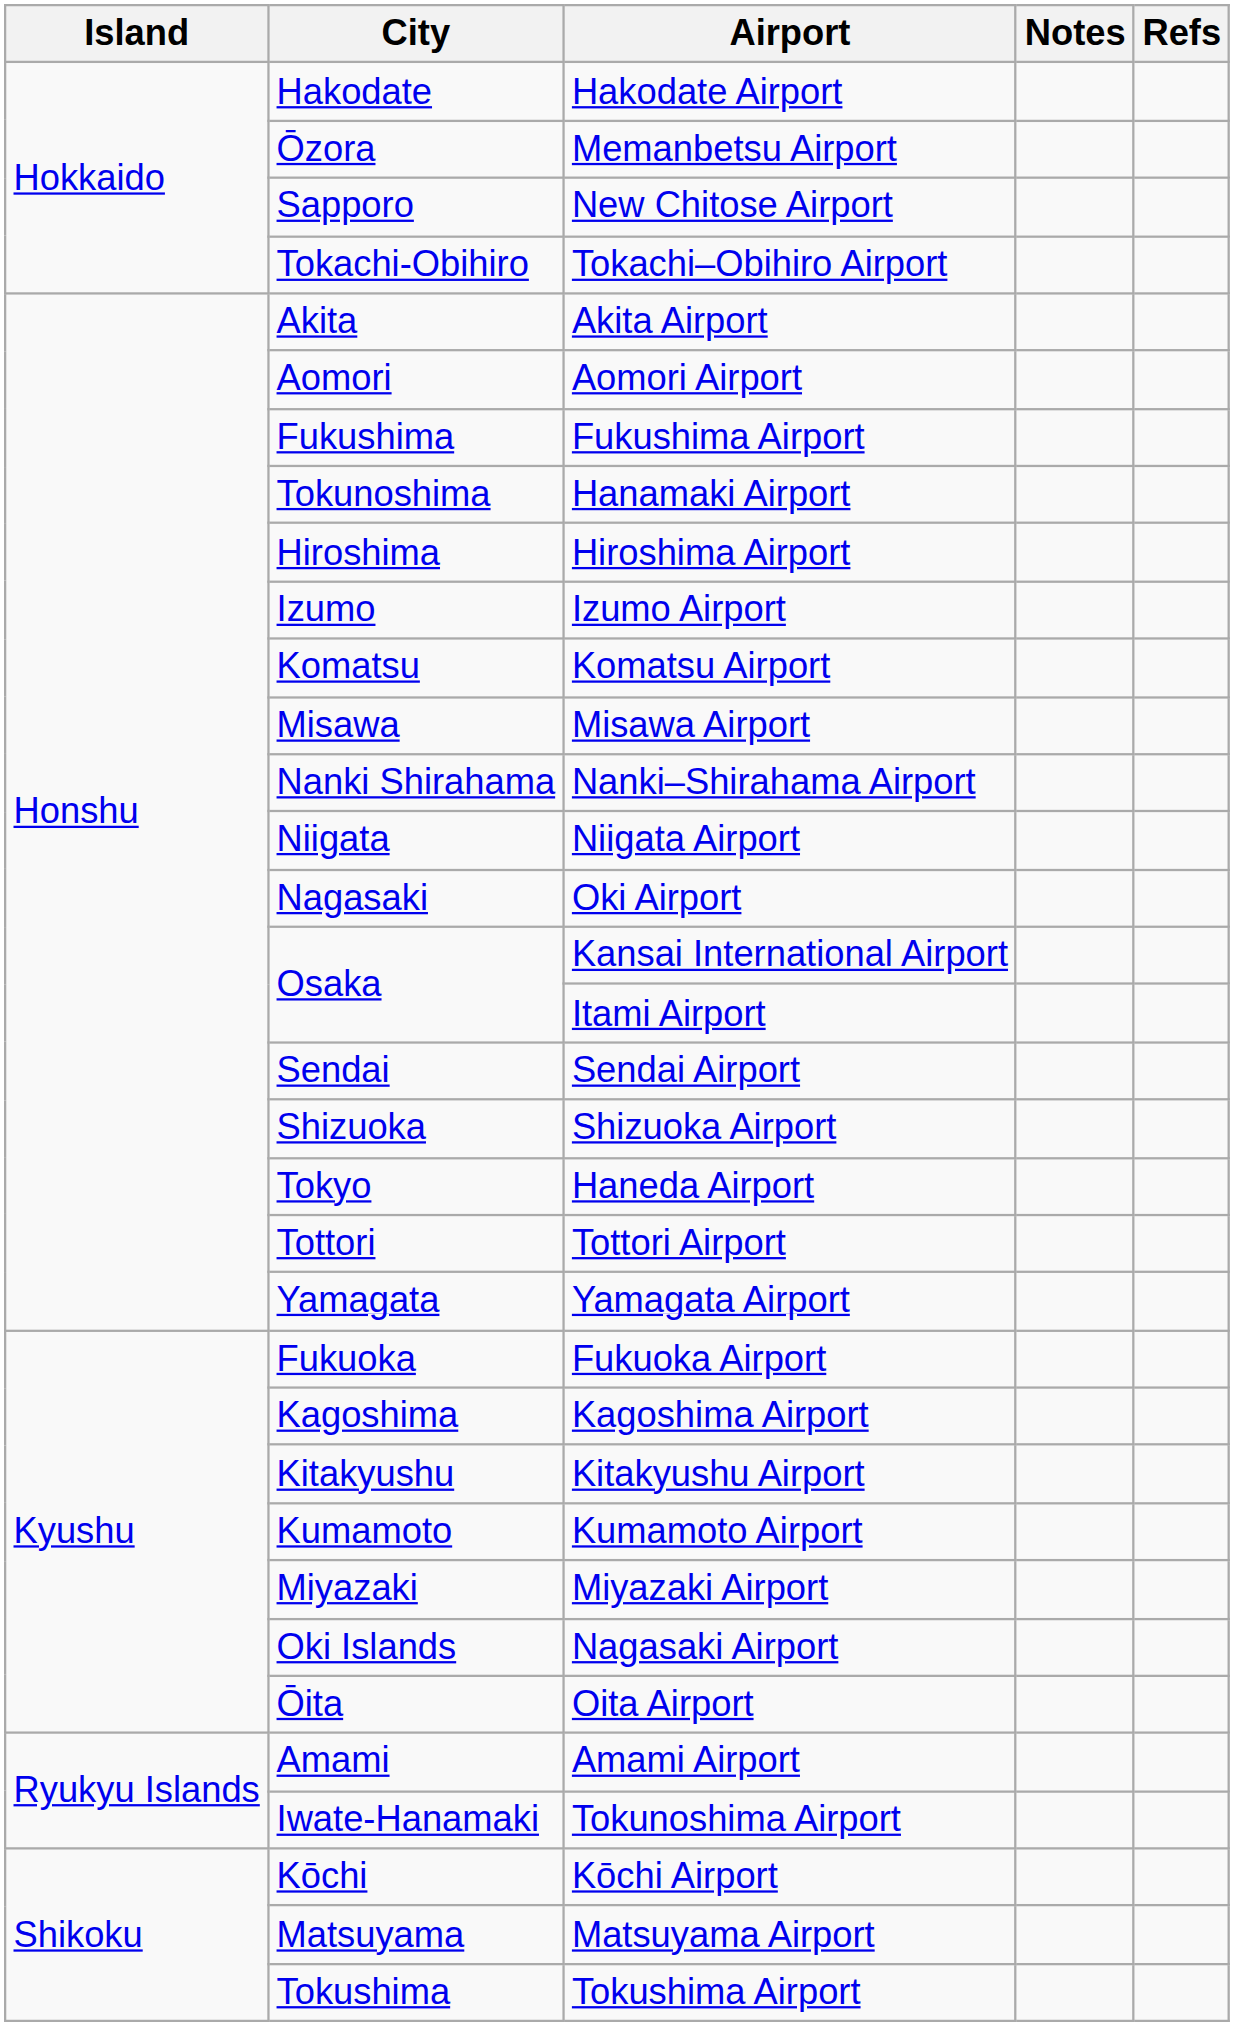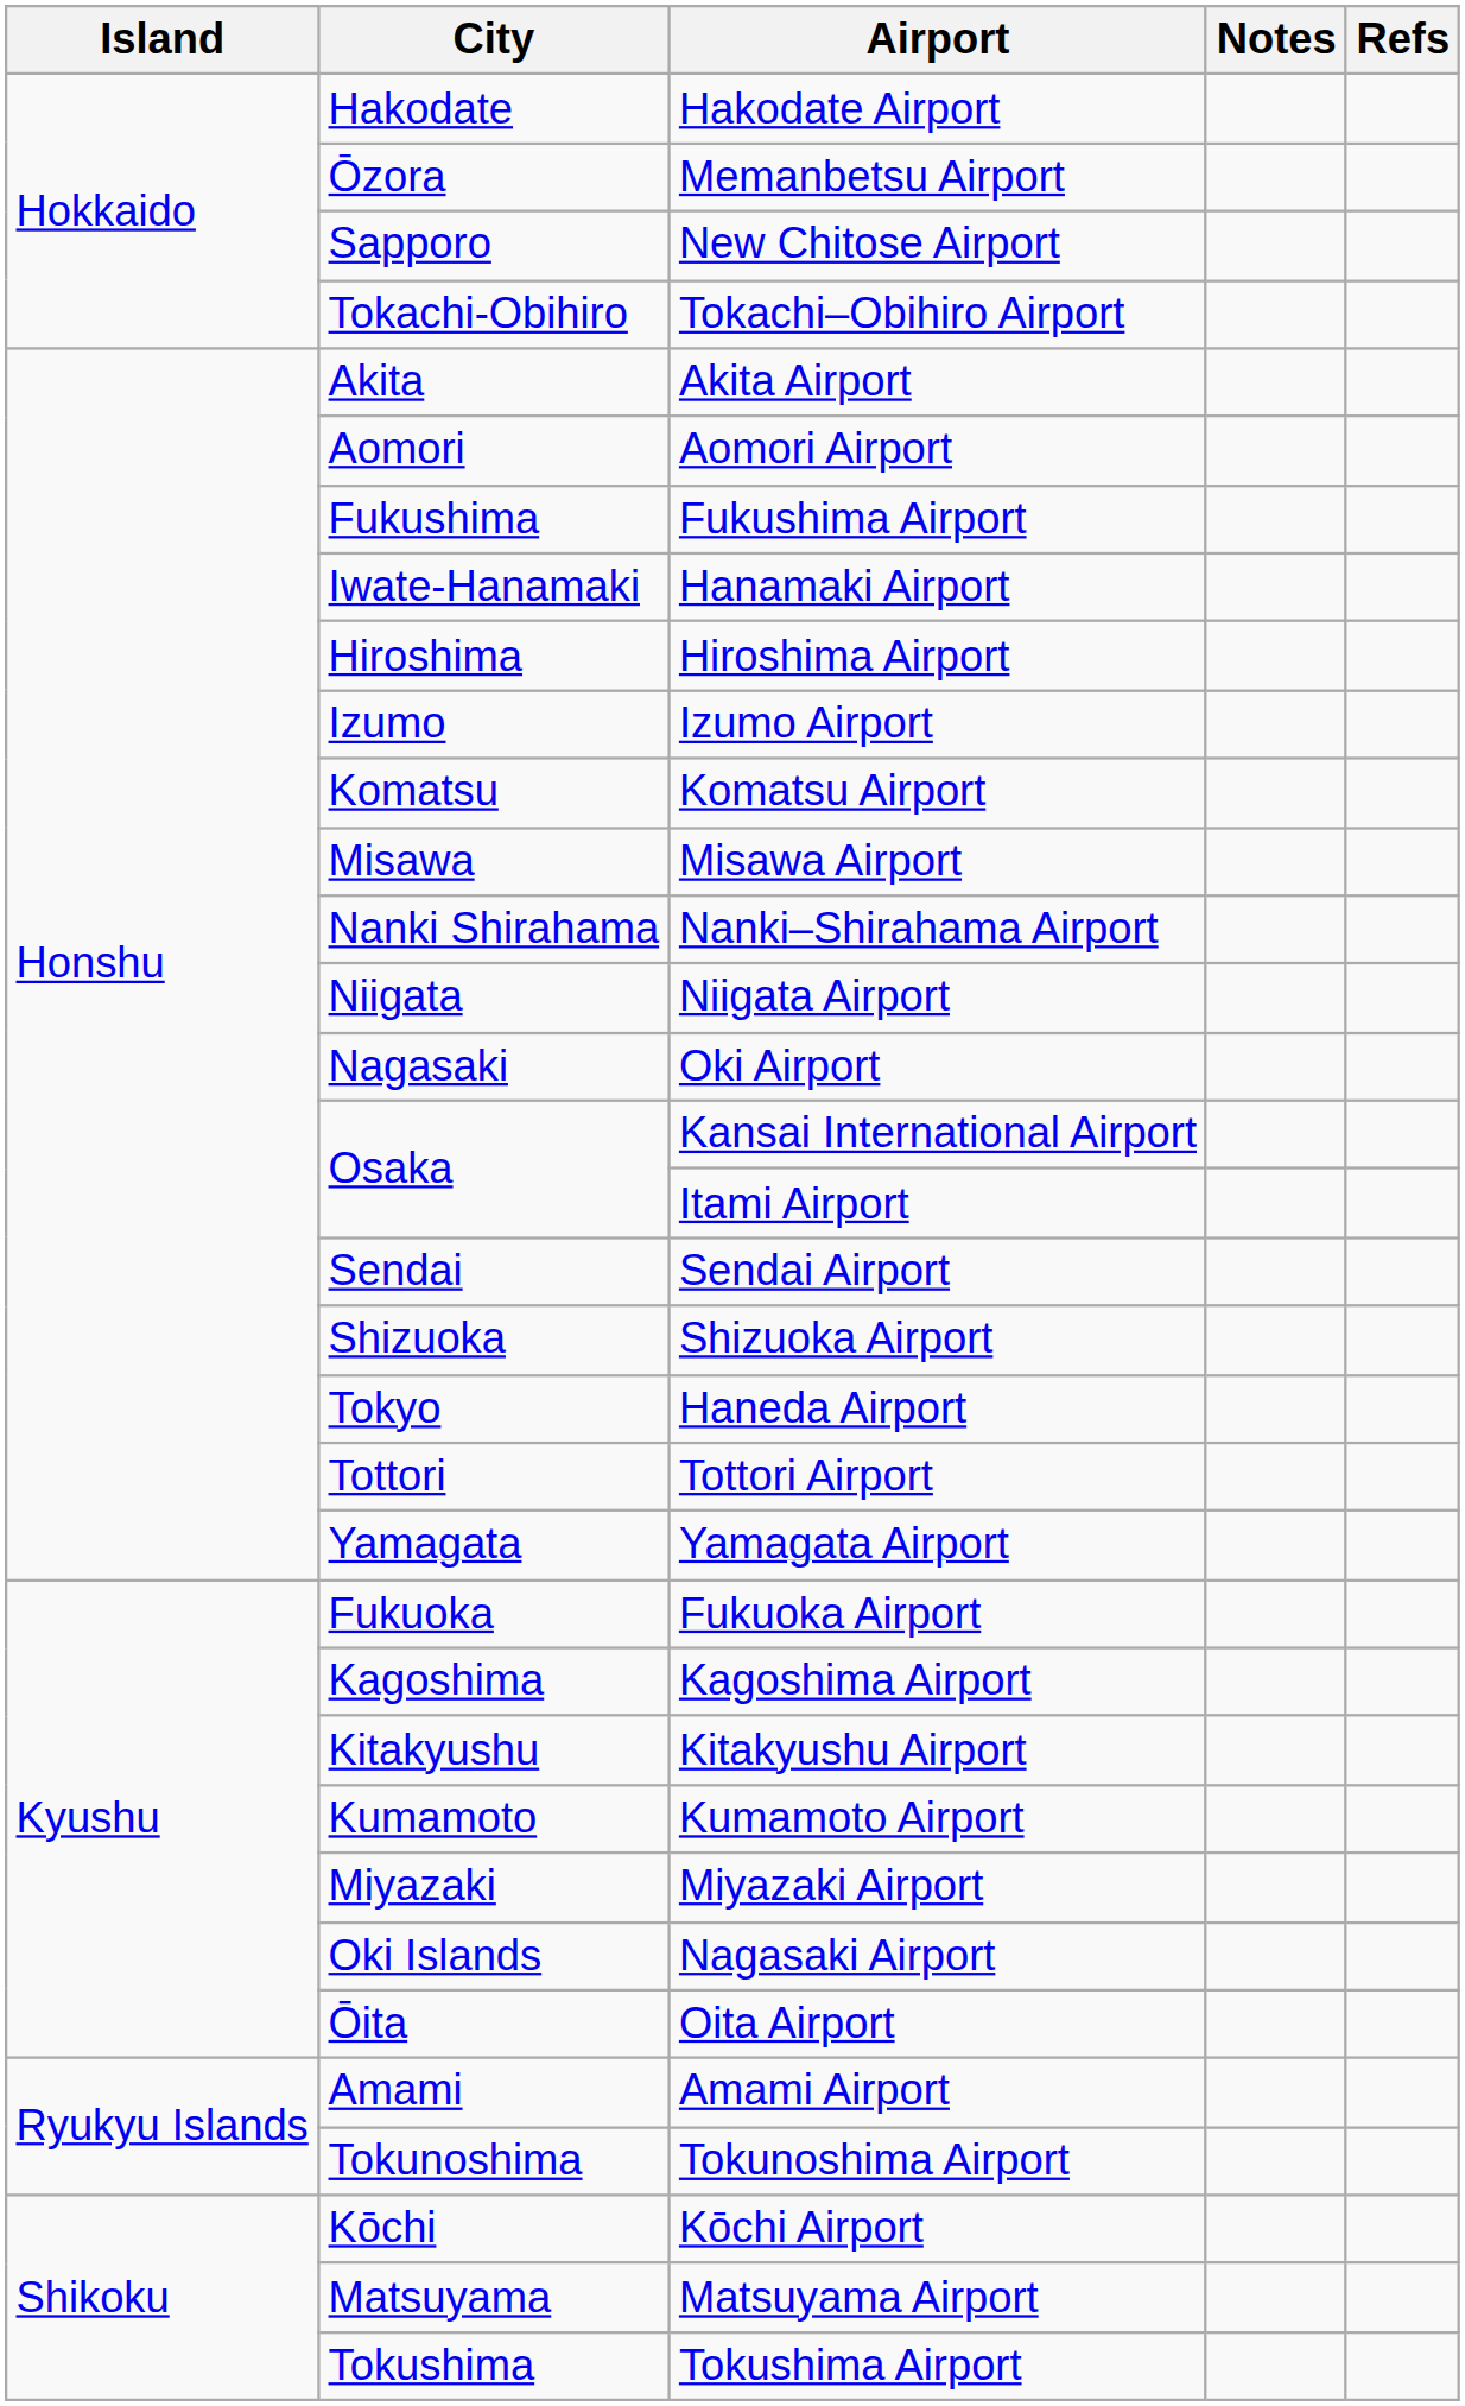Hanamaki Airport | City: Tokunoshima -> Iwate-Hanamaki
Tokunoshima Airport | City: Iwate-Hanamaki -> Tokunoshima
